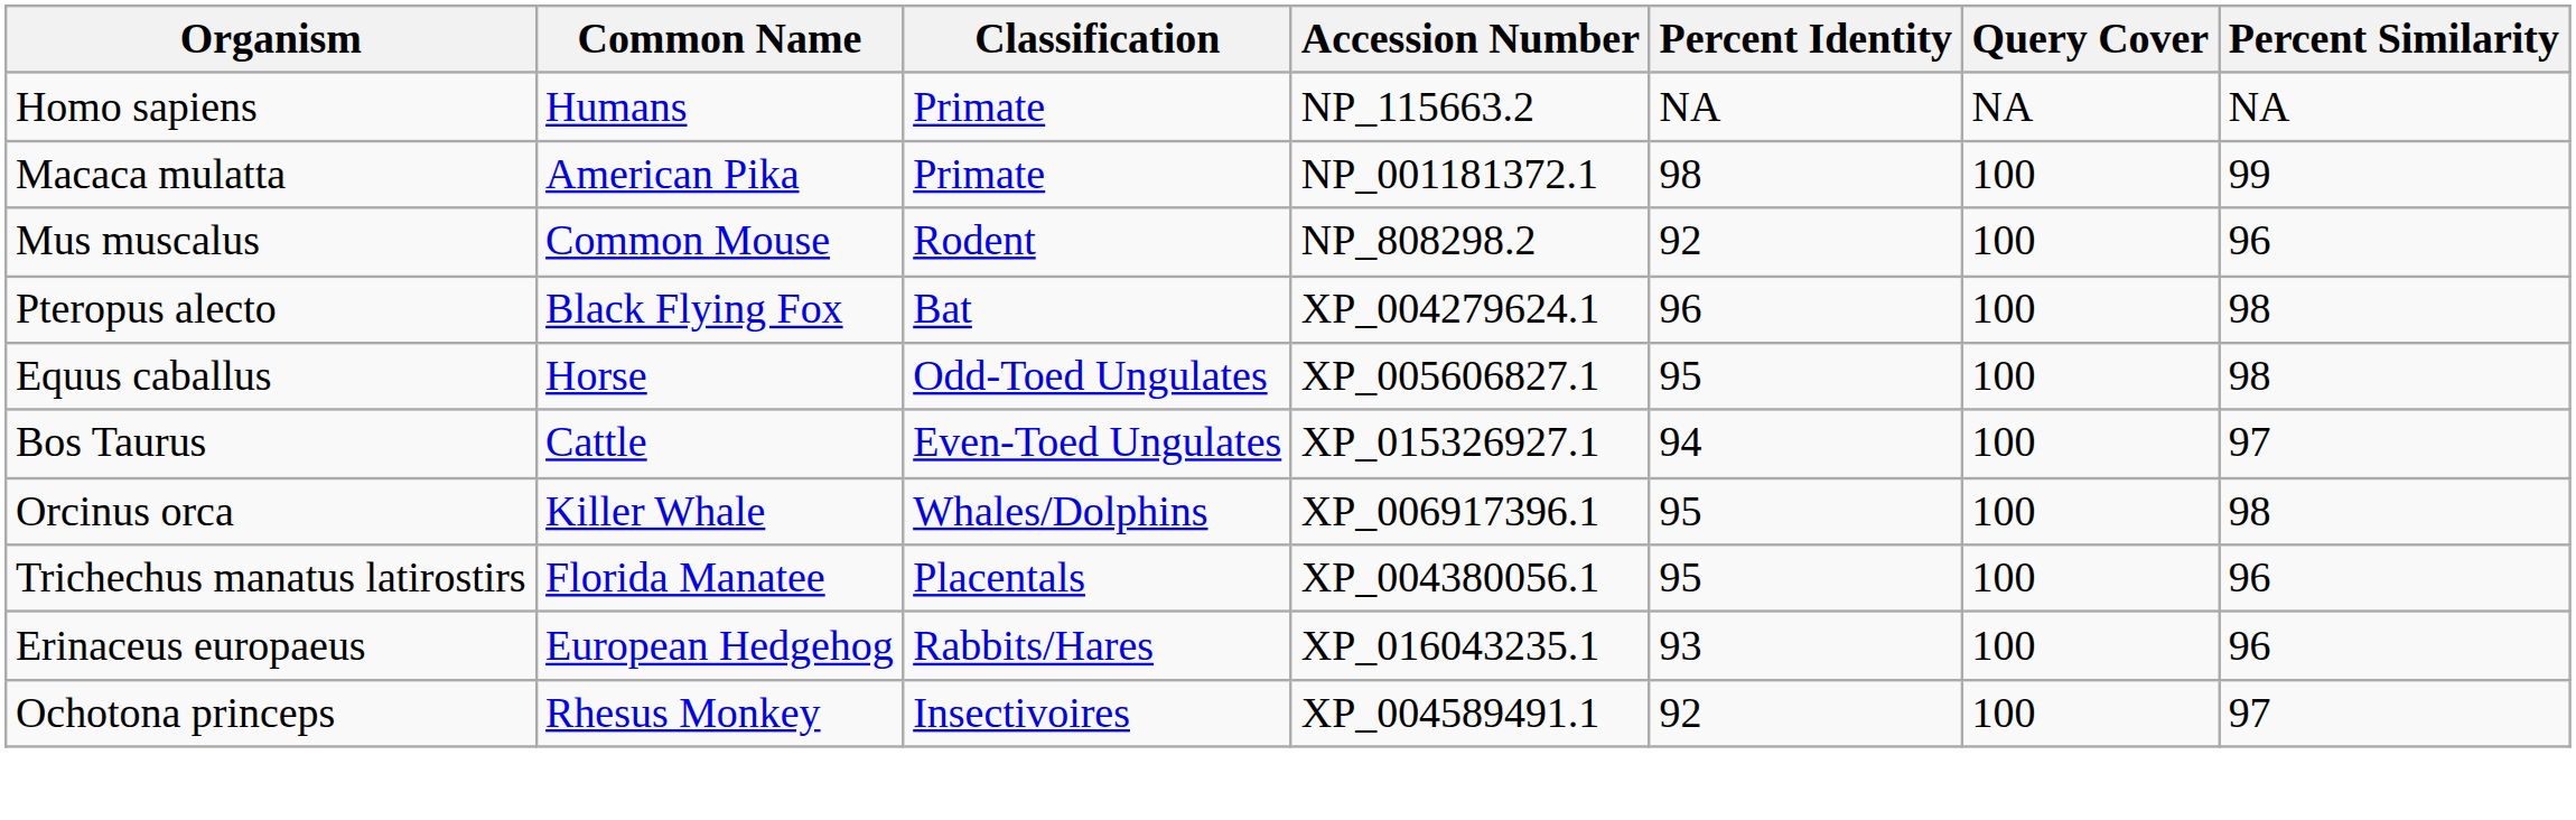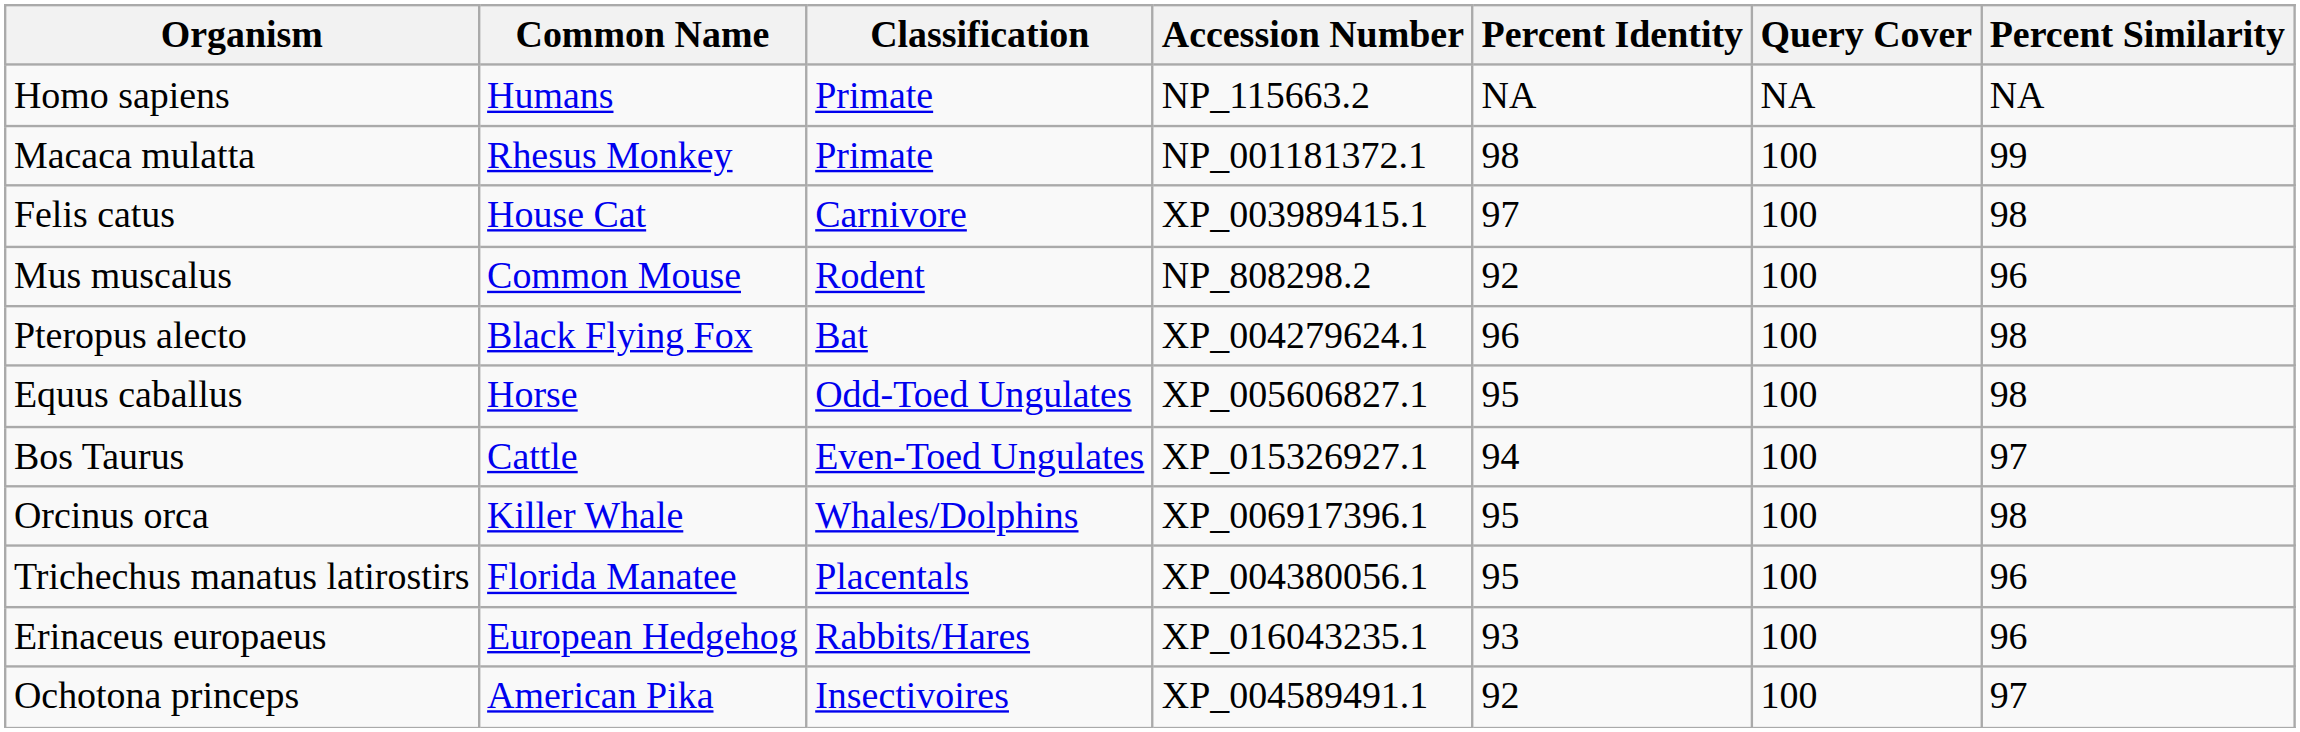Macaca mulatta | Common Name: American Pika -> Rhesus Monkey
+ row: Felis catus | House Cat | Carnivore | XP_003989415.1 | 97 | 100 | 98
Ochotona princeps | Common Name: Rhesus Monkey -> American Pika
